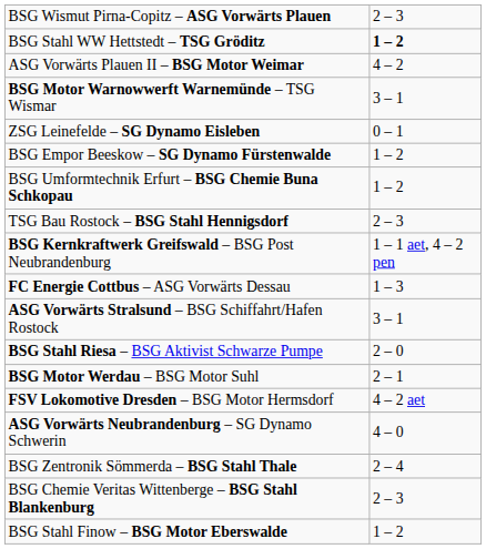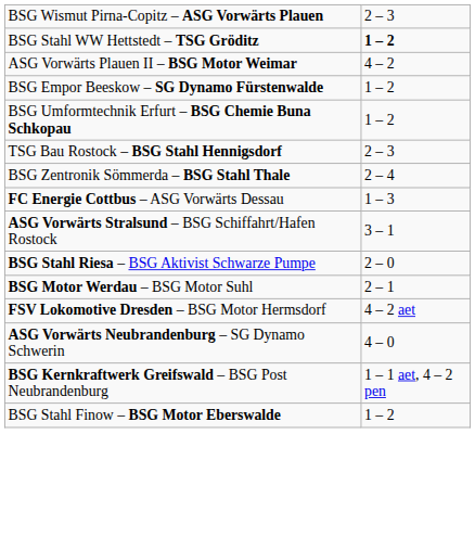- row: BSG Motor Warnowwerft Warnemünde – TSG Wismar | 3 – 1
- row: ZSG Leinefelde – SG Dynamo Eisleben | 0 – 1
rows swapped: BSG Zentronik Sömmerda – BSG Stahl Thale <-> BSG Kernkraftwerk Greifswald – BSG Post Neubrandenburg
- row: BSG Chemie Veritas Wittenberge – BSG Stahl Blankenburg | 2 – 3
